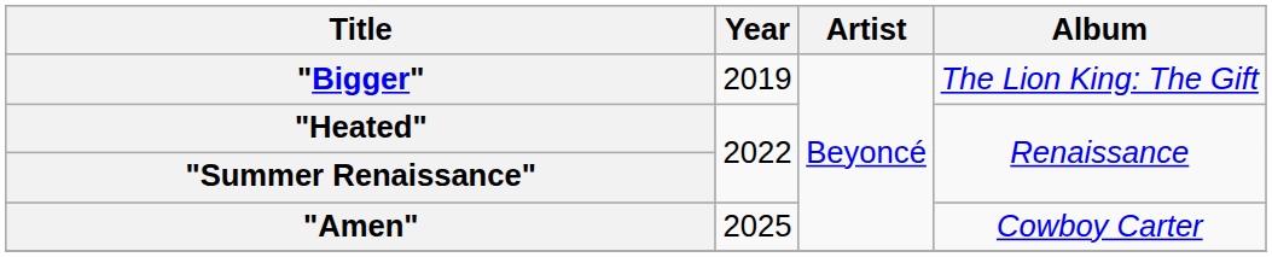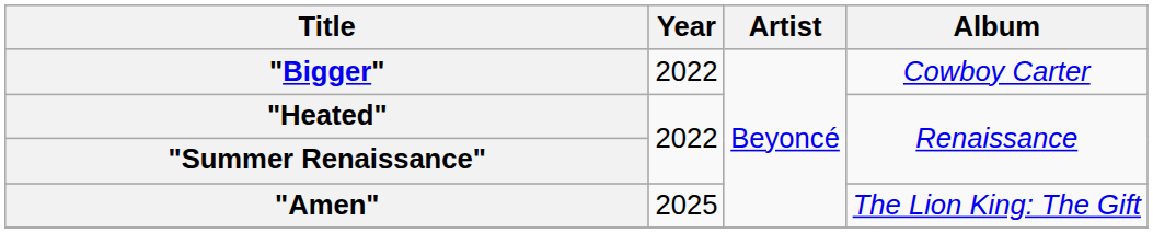"Bigger" | Year: 2019 -> 2022
"Bigger" | Album: The Lion King: The Gift -> Cowboy Carter
"Amen" | Album: Cowboy Carter -> The Lion King: The Gift
